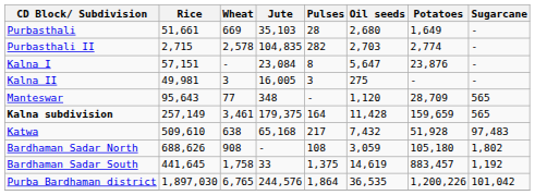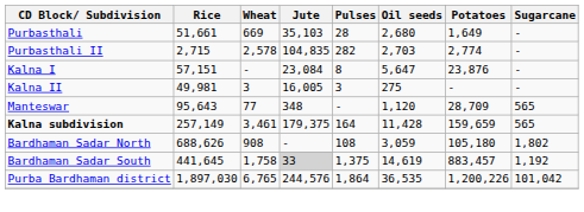- row: Katwa | 509,610 | 638 | 65,168 | 217 | 7,432 | 51,928 | 97,483
Bardhaman Sadar South | Jute: no background -> lightgrey background
